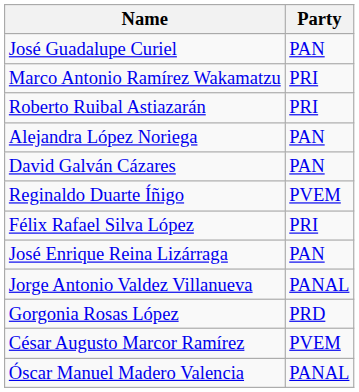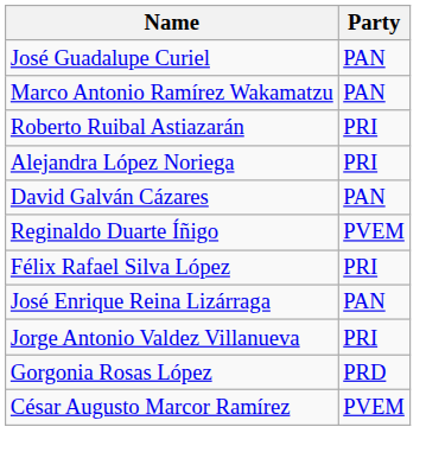Marco Antonio Ramírez Wakamatzu | Party: PRI -> PAN
Alejandra López Noriega | Party: PAN -> PRI
Jorge Antonio Valdez Villanueva | Party: PANAL -> PRI
- row: Óscar Manuel Madero Valencia | PANAL
